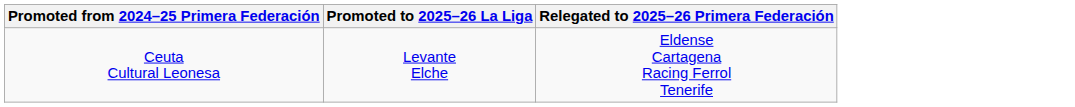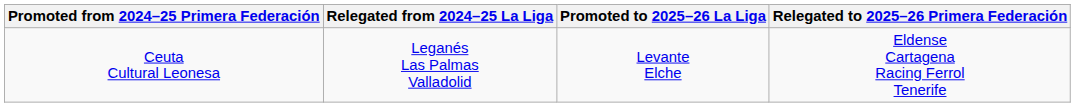+ column: Relegated from 2024–25 La Liga | Leganés Las Palmas Valladolid
